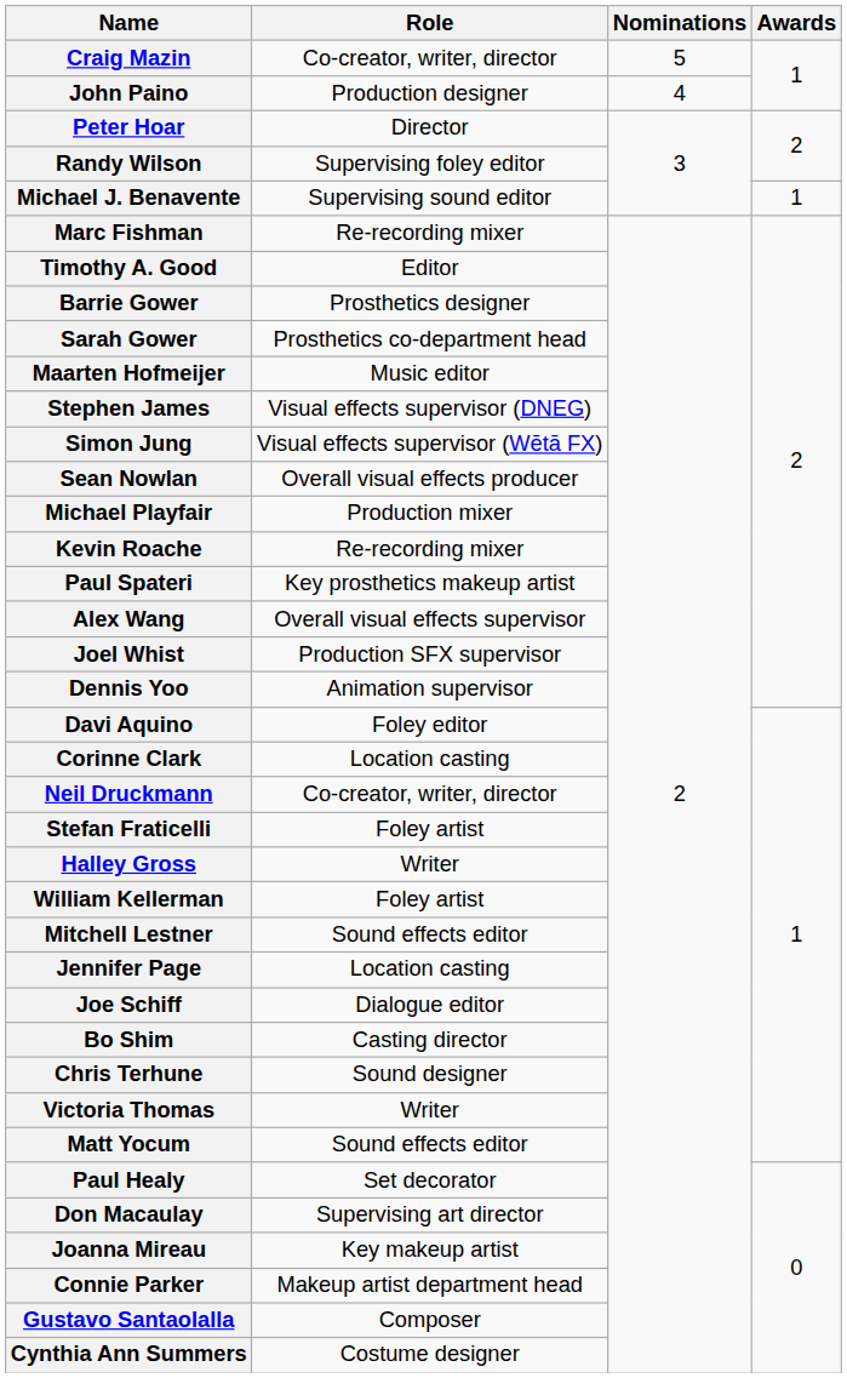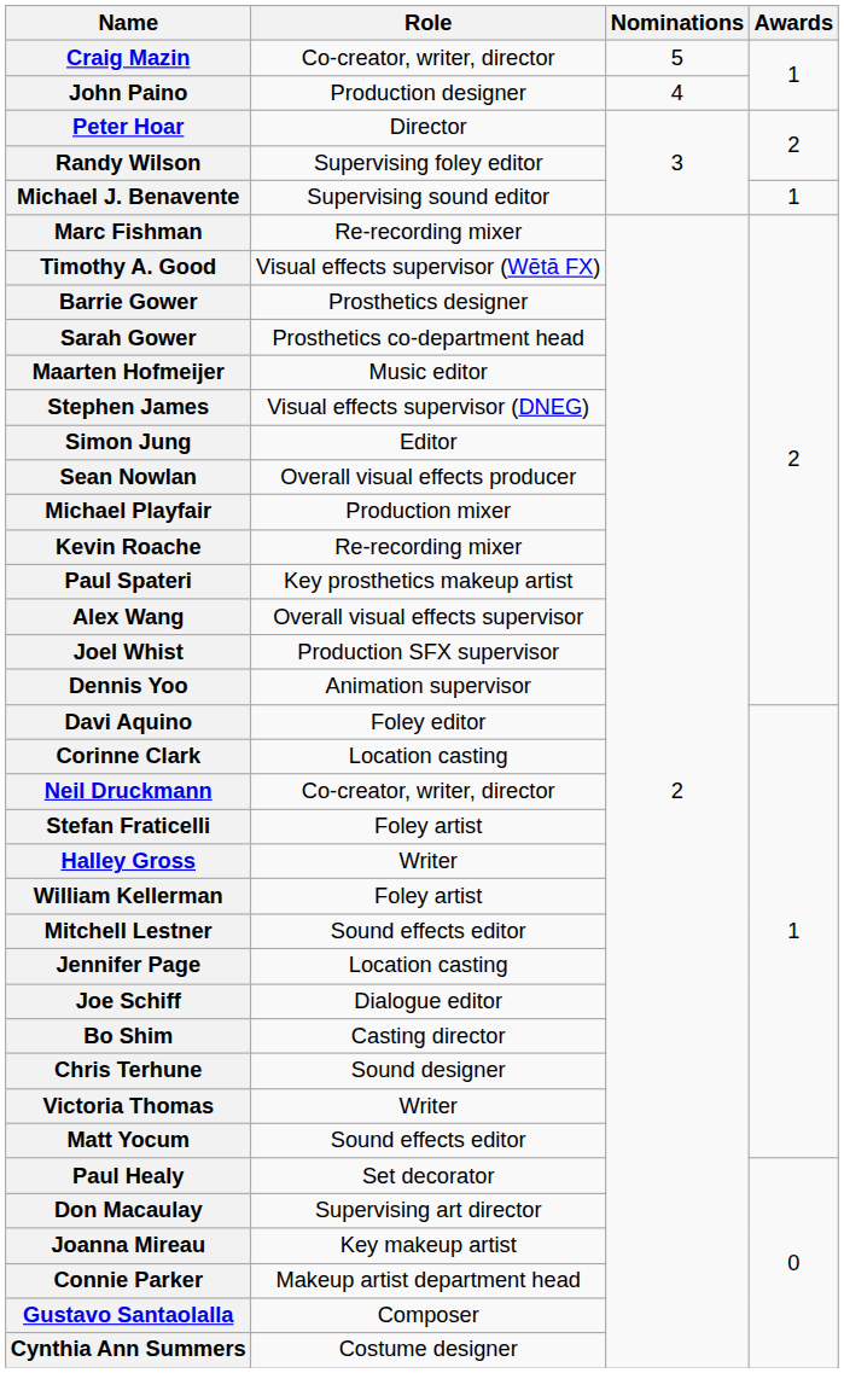Timothy A. Good | Role: Editor -> Visual effects supervisor (Wētā FX)
Simon Jung | Role: Visual effects supervisor (Wētā FX) -> Editor
